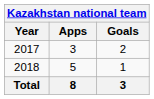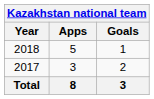rows swapped: 2017 <-> 2018
